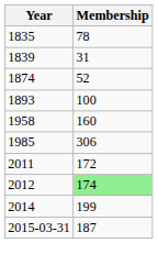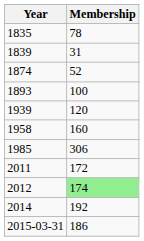+ row: 1939 | 120
2014 | Membership: 199 -> 192
2015-03-31 | Membership: 187 -> 186
